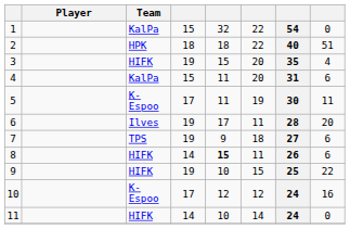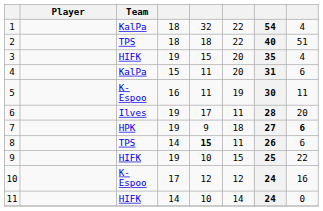1 | column 4: 15 -> 18
1 | column 8: 0 -> 4
2 | Team: HPK -> TPS
5 | column 4: 17 -> 16
7 | Team: TPS -> HPK
7 | column 8: normal -> bold
8 | Team: HIFK -> TPS
